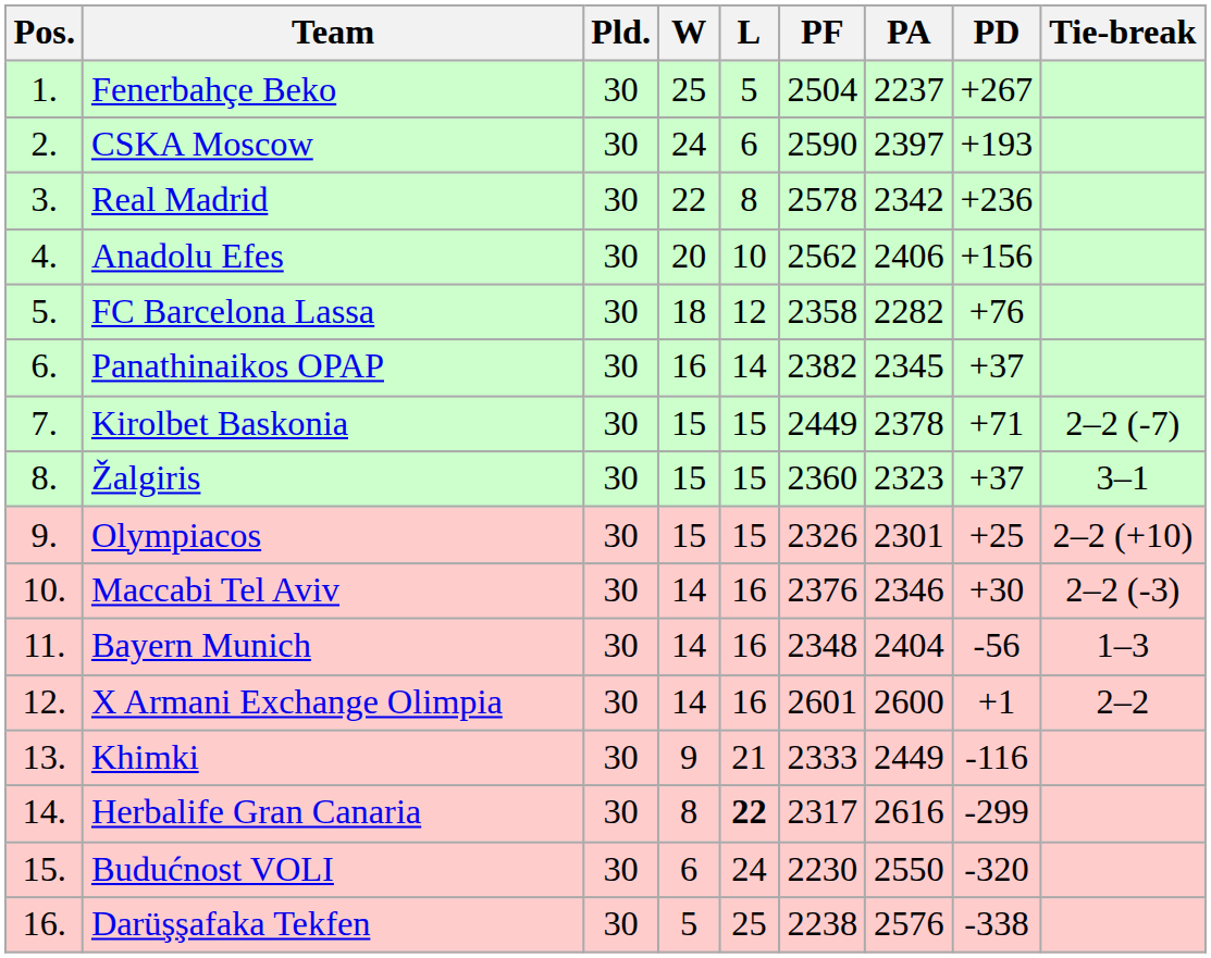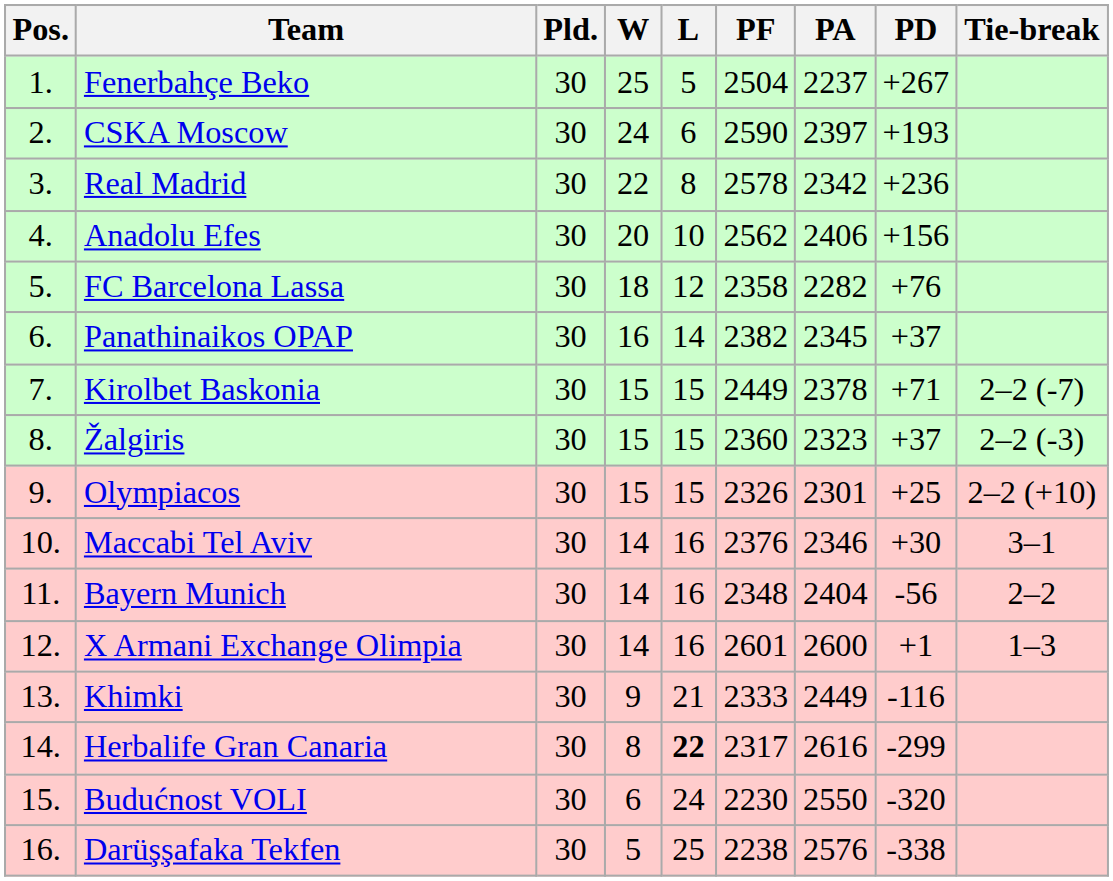Žalgiris | Tie-break: 3–1 -> 2–2 (-3)
Maccabi Tel Aviv | Tie-break: 2–2 (-3) -> 3–1
Bayern Munich | Tie-break: 1–3 -> 2–2
X Armani Exchange Olimpia | Tie-break: 2–2 -> 1–3
